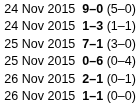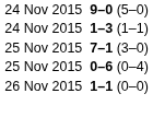- row: 26 Nov 2015 | 2–1 (0–1)
